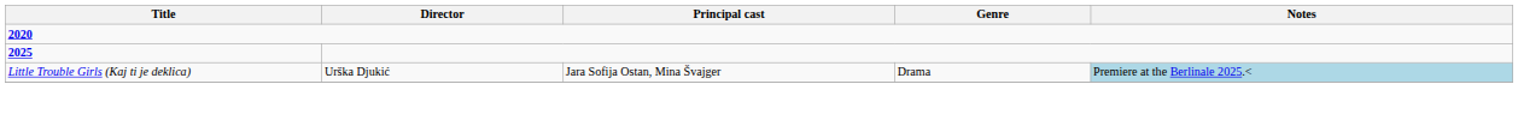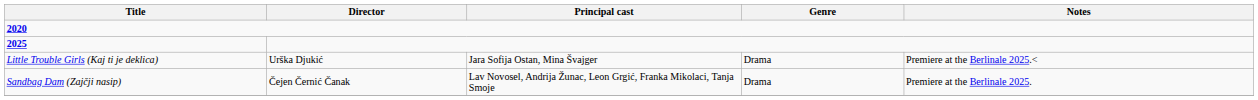Little Trouble Girls (Kaj ti je deklica) | Notes: lightblue background -> no background
+ row: Sandbag Dam (Zajčji nasip) | Čejen Černić Čanak | Lav Novosel, Andrija Žunac, Leon Grgić, Franka Mikolaci, Tanja Smoje | Drama | Premiere at the Berlinale 2025.
